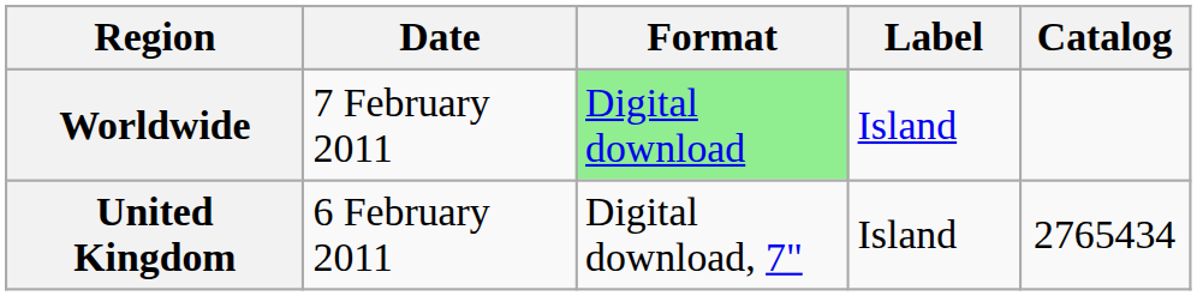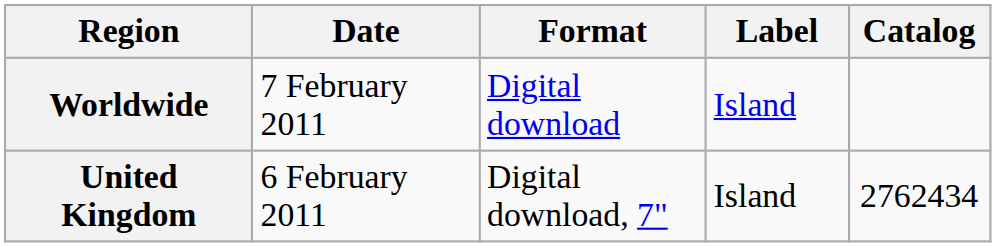Worldwide | Format: lightgreen background -> no background
United Kingdom | Catalog: 2765434 -> 2762434
